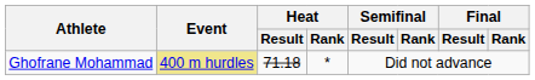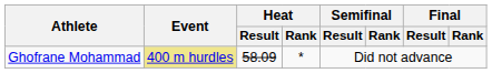Ghofrane Mohammad | Heat / Result: 71.18 -> 58.09
